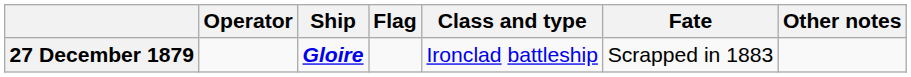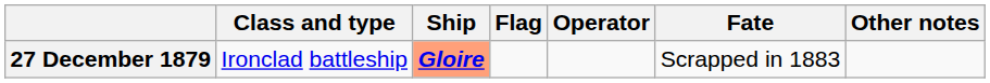columns swapped: Operator <-> Class and type
27 December 1879 | Ship: no background -> lightsalmon background
